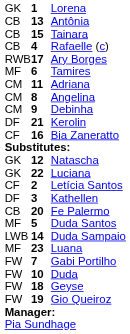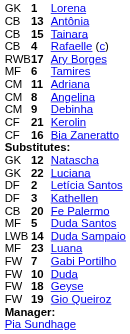Kerolin | column 1: DF -> CF
Letícia Santos | column 1: CF -> DF
